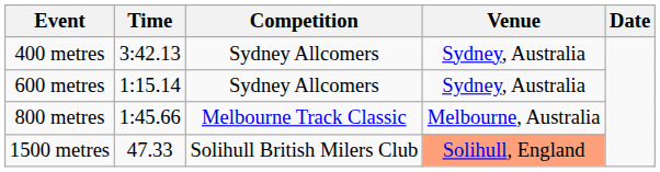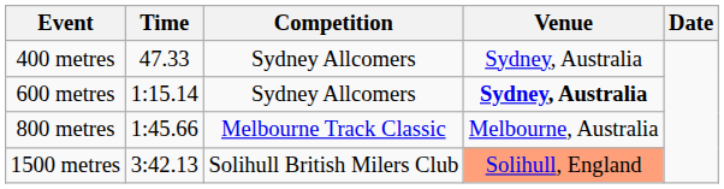400 metres | Time: 3:42.13 -> 47.33
600 metres | Venue: normal -> bold
1500 metres | Time: 47.33 -> 3:42.13
